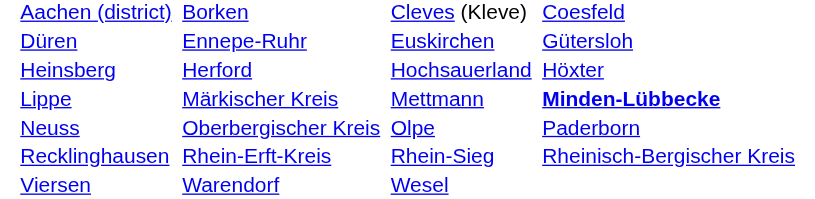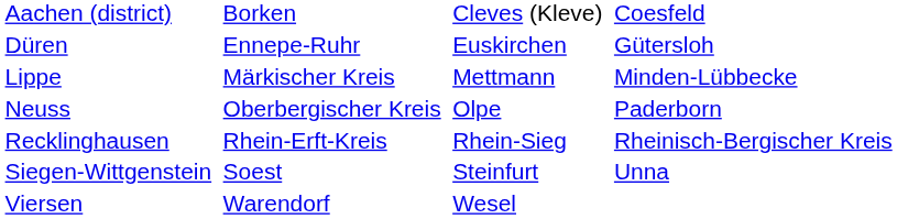- row: Heinsberg | Herford | Hochsauerland | Höxter
Lippe | column 8: bold -> normal
+ row: Siegen-Wittgenstein | Soest | Steinfurt | Unna
